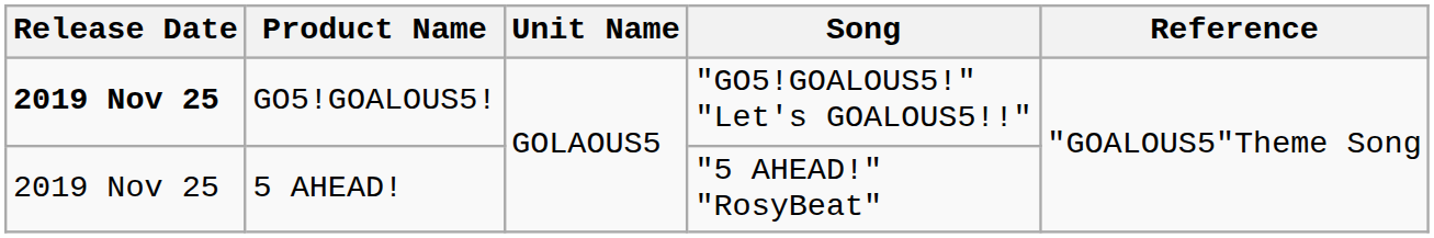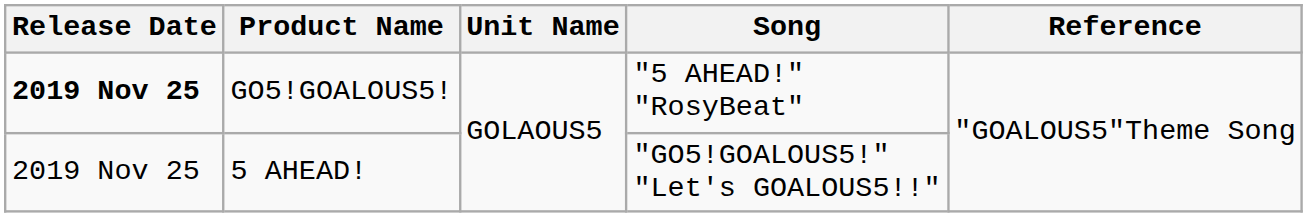GO5!GOALOUS5! | Song: "GO5!GOALOUS5!" "Let's GOALOUS5!!" -> "5 AHEAD!" "RosyBeat"
5 AHEAD! | Song: "5 AHEAD!" "RosyBeat" -> "GO5!GOALOUS5!" "Let's GOALOUS5!!"
